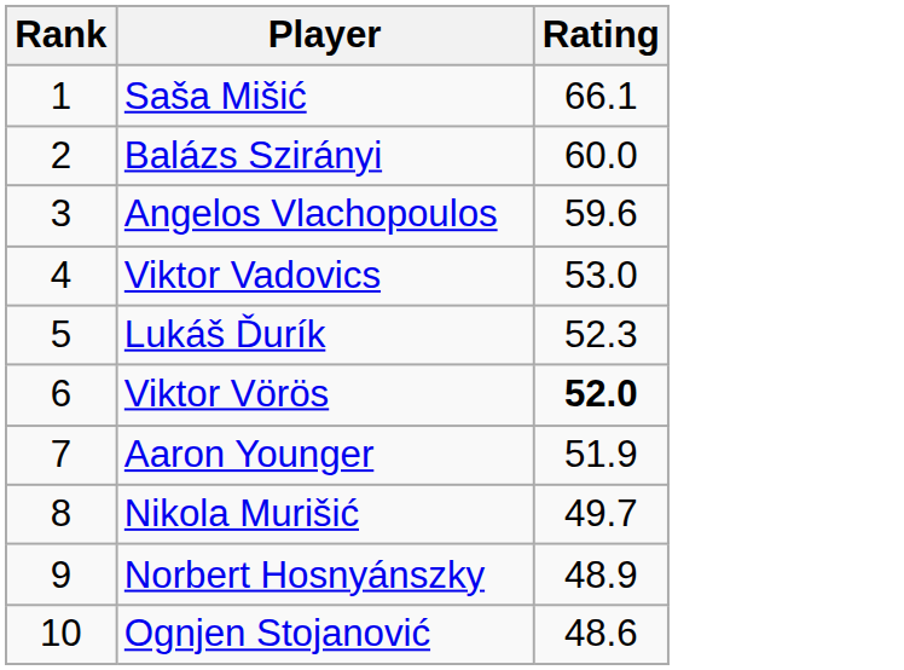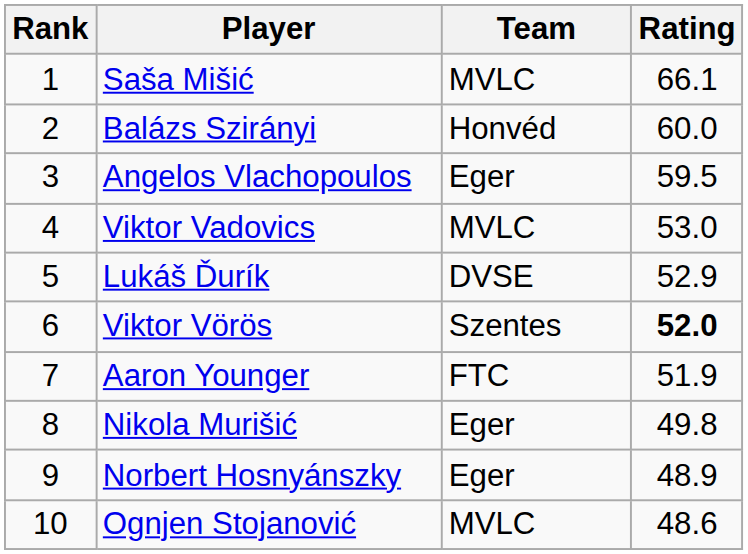+ column: Team | MVLC | Honvéd | Eger | MVLC | DVSE | Szentes | FTC | Eger | Eger | MVLC
Angelos Vlachopoulos | Rating: 59.6 -> 59.5
Lukáš Ďurík | Rating: 52.3 -> 52.9
Nikola Murišić | Rating: 49.7 -> 49.8
